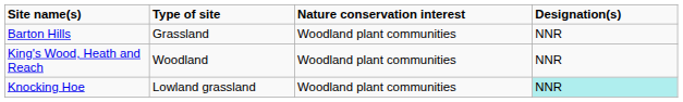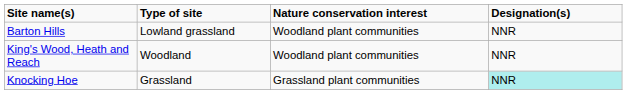Barton Hills | Type of site: Grassland -> Lowland grassland
Knocking Hoe | Type of site: Lowland grassland -> Grassland
Knocking Hoe | Nature conservation interest: Woodland plant communities -> Grassland plant communities
